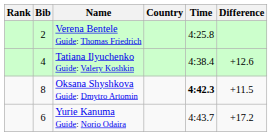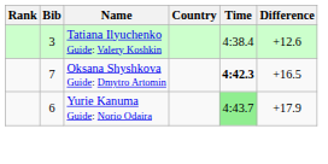- row: 2 | Verena Bentele Guide: Thomas Friedrich | 4:25.8
Tatiana Ilyuchenko Guide: Valery Koshkin | Bib: 4 -> 3
Oksana Shyshkova Guide: Dmytro Artomin | Bib: 8 -> 7
Oksana Shyshkova Guide: Dmytro Artomin | Difference: +11.5 -> +16.5
Yurie Kanuma Guide: Norio Odaira | Time: no background -> lightgreen background
Yurie Kanuma Guide: Norio Odaira | Difference: +17.2 -> +17.9
